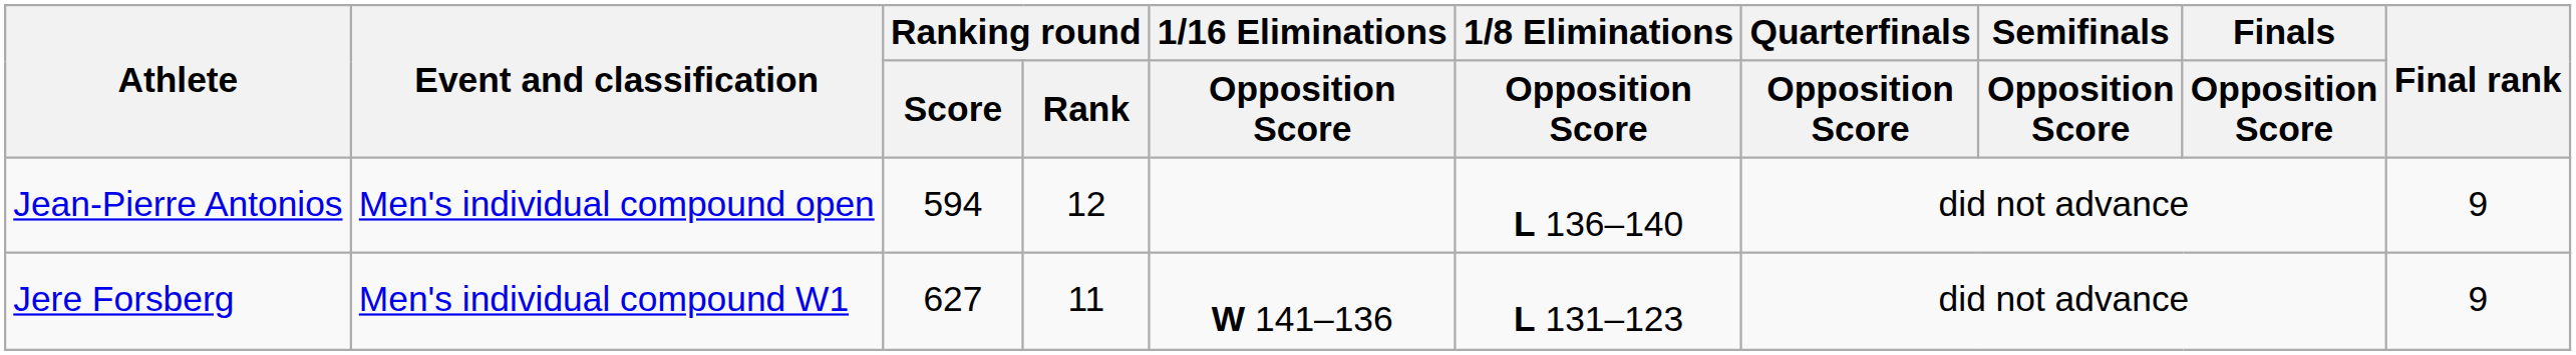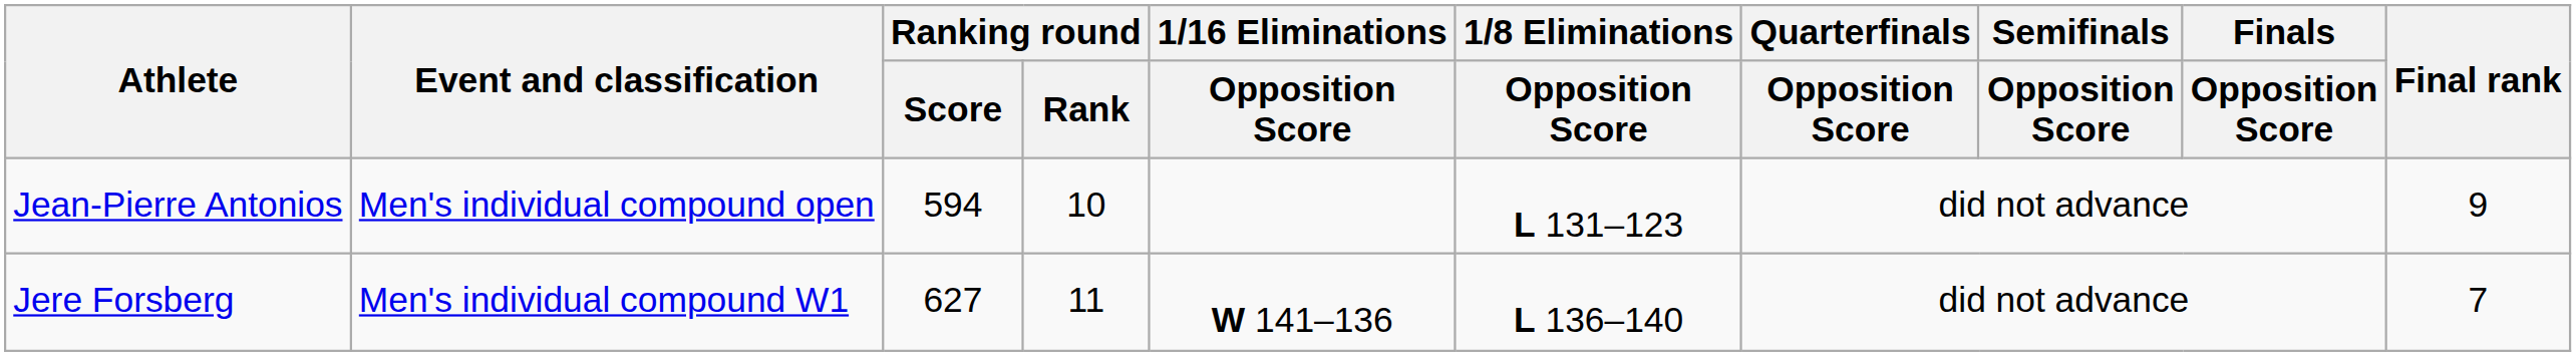Jean-Pierre Antonios | Ranking round / Rank: 12 -> 10
Jean-Pierre Antonios | 1/8 Eliminations / Opposition Score: L 136–140 -> L 131–123
Jere Forsberg | 1/8 Eliminations / Opposition Score: L 131–123 -> L 136–140
Jere Forsberg | Final rank: 9 -> 7
